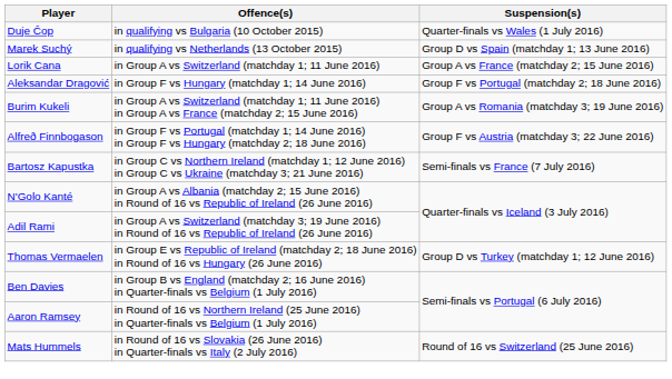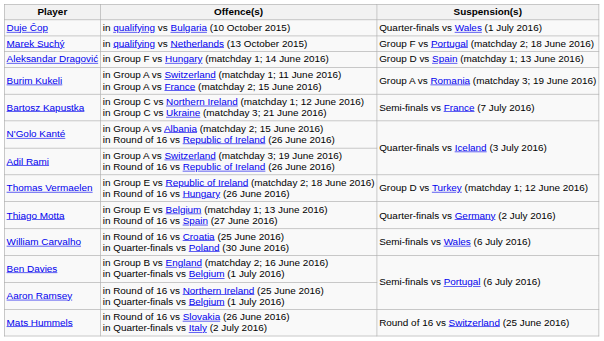Marek Suchý | Suspension(s): Group D vs Spain (matchday 1; 13 June 2016) -> Group F vs Portugal (matchday 2; 18 June 2016)
- row: Lorik Cana | in Group A vs Switzerland (matchday 1; 11 June 2016) | Group A vs France (matchday 2; 15 June 2016)
Aleksandar Dragović | Suspension(s): Group F vs Portugal (matchday 2; 18 June 2016) -> Group D vs Spain (matchday 1; 13 June 2016)
- row: Alfreð Finnbogason | in Group F vs Portugal (matchday 1; 14 June 2016) in Group F vs Hungary (matchday 2; 18 June 2016) | Group F vs Austria (matchday 3; 22 June 2016)
+ row: Thiago Motta | in Group E vs Belgium (matchday 1; 13 June 2016) in Round of 16 vs Spain (27 June 2016) | Quarter-finals vs Germany (2 July 2016)
+ row: William Carvalho | in Round of 16 vs Croatia (25 June 2016) in Quarter-finals vs Poland (30 June 2016) | Semi-finals vs Wales (6 July 2016)
